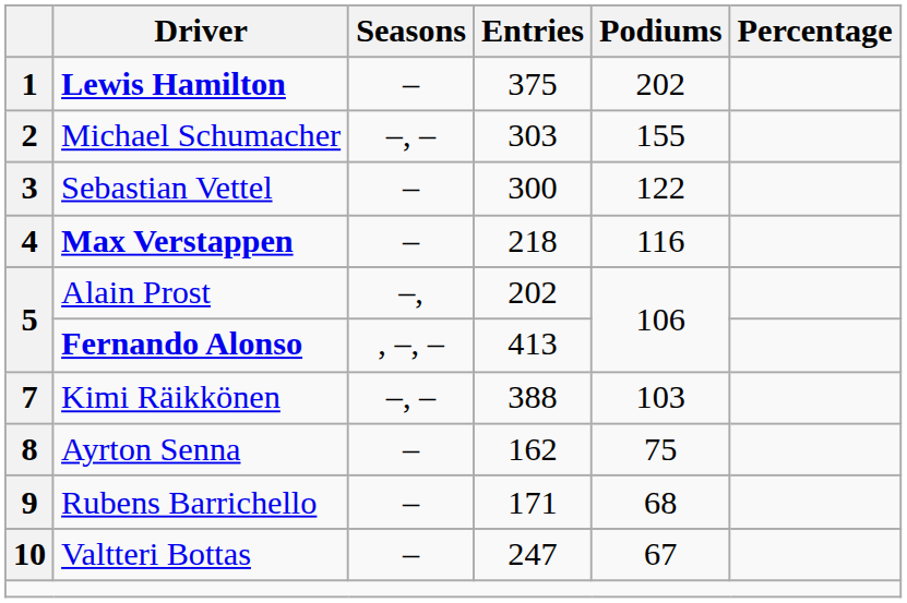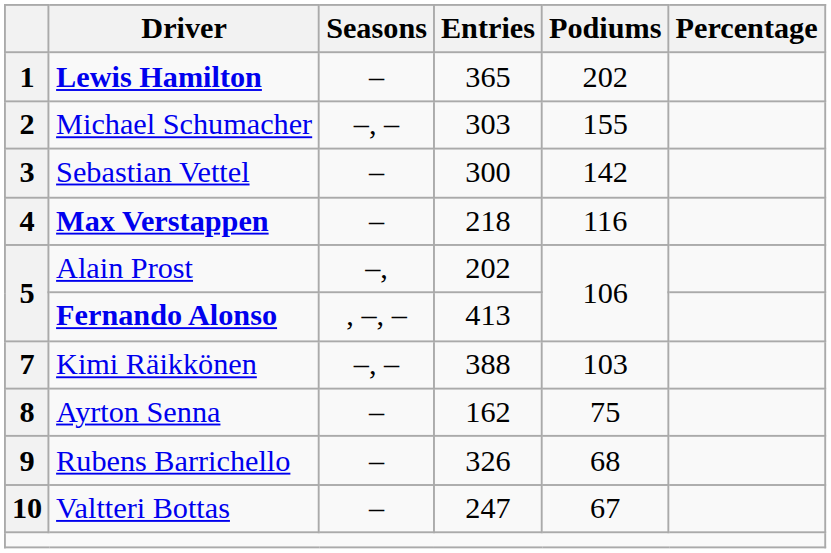1 | Entries: 375 -> 365
3 | Podiums: 122 -> 142
9 | Entries: 171 -> 326
